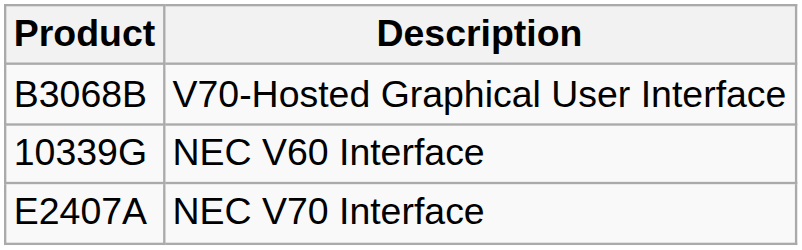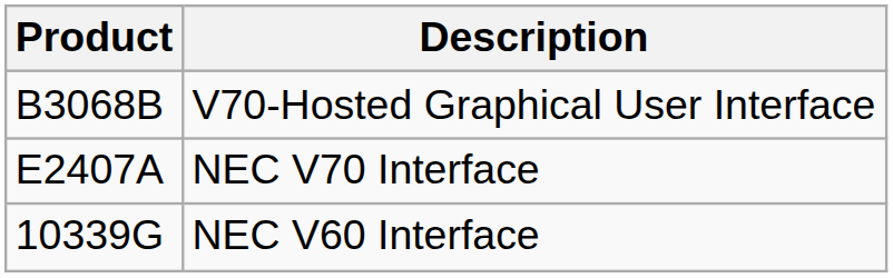rows swapped: 10339G <-> E2407A
